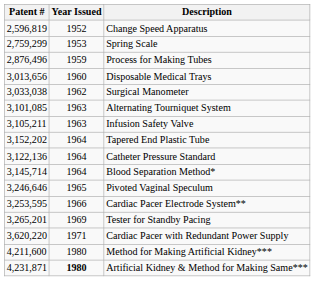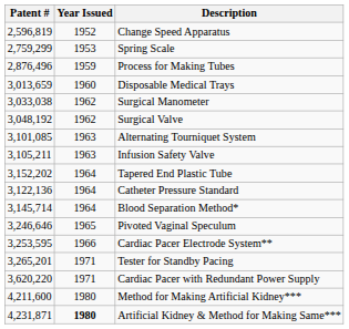Disposable Medical Trays | Patent #: 3,013,656 -> 3,013,659
+ row: 3,048,192 | 1962 | Surgical Valve
Tester for Standby Pacing | Year Issued: 1969 -> 1971
